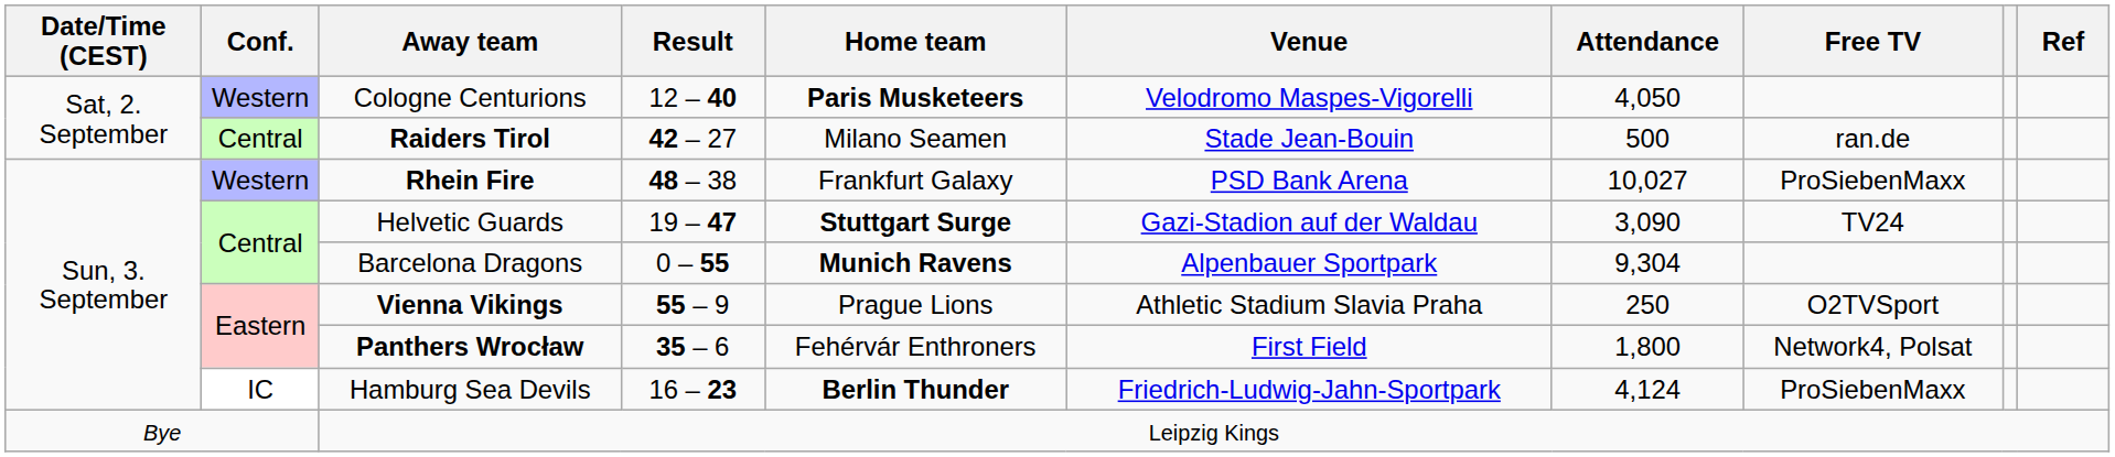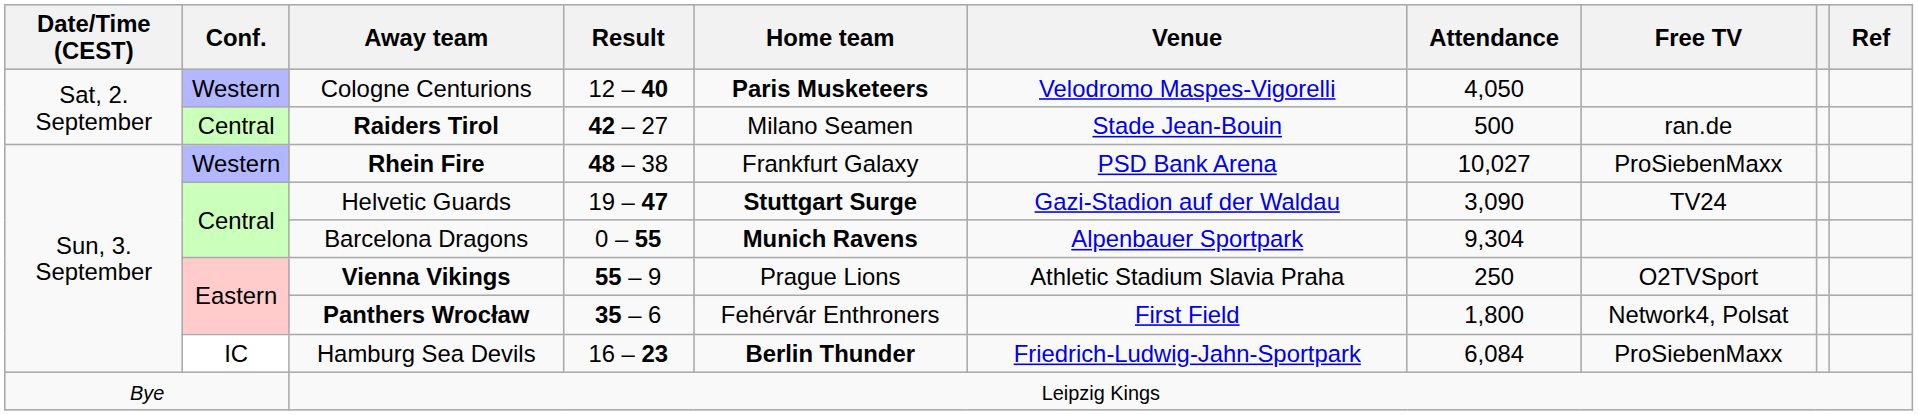Hamburg Sea Devils | Attendance: 4,124 -> 6,084
